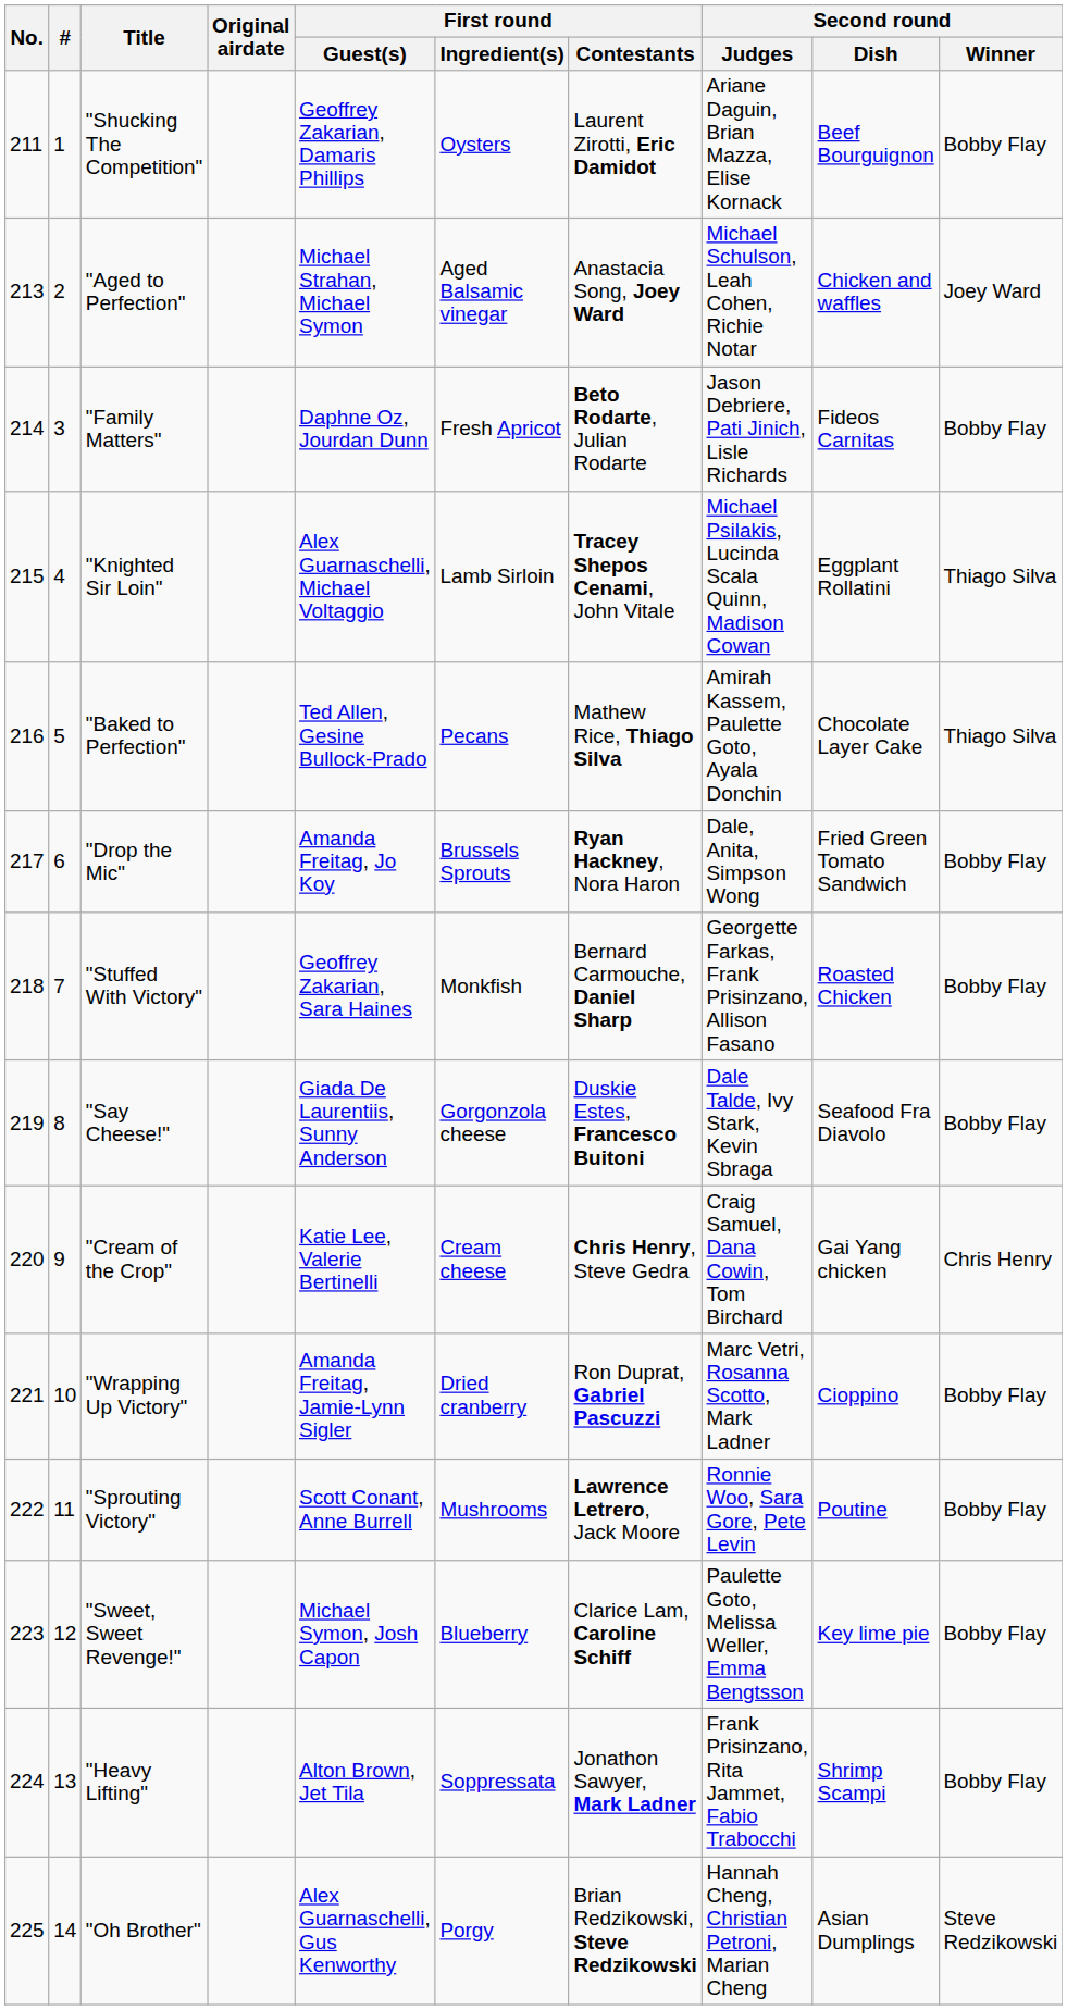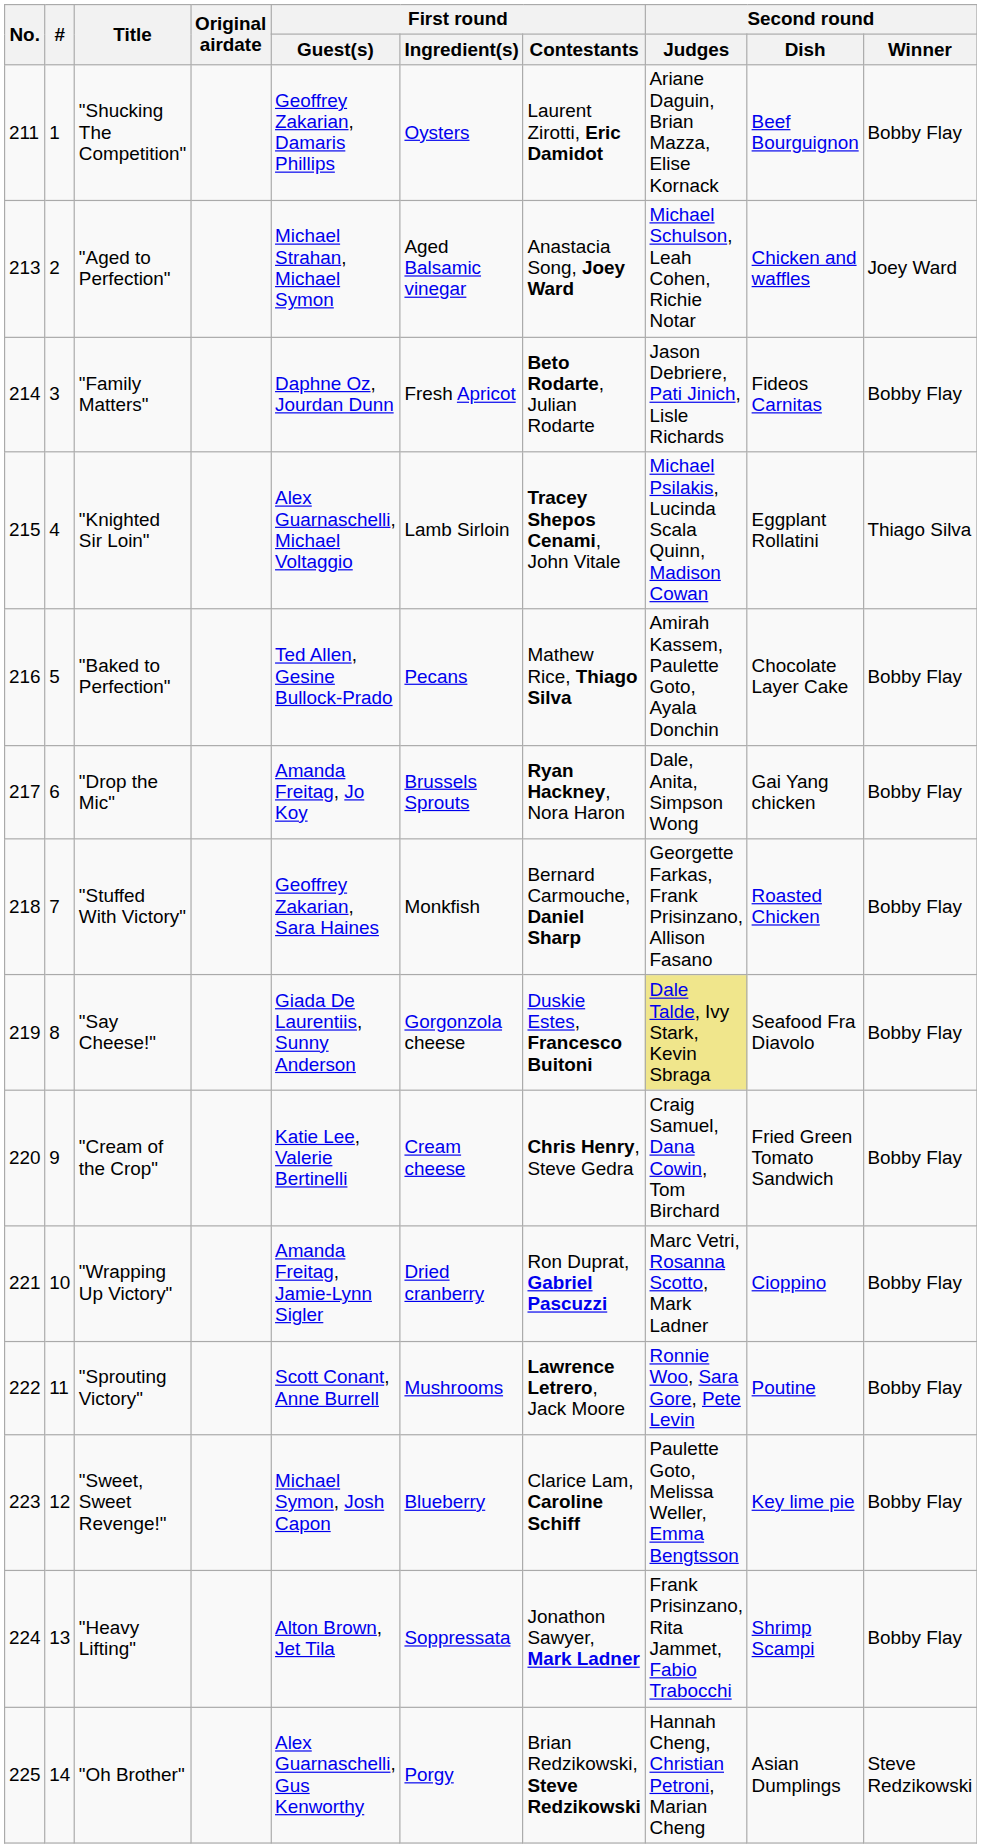"Baked to Perfection" | Second round / Winner: Thiago Silva -> Bobby Flay
"Drop the Mic" | Second round / Dish: Fried Green Tomato Sandwich -> Gai Yang chicken
"Say Cheese!" | Second round / Judges: no background -> khaki background
"Cream of the Crop" | Second round / Dish: Gai Yang chicken -> Fried Green Tomato Sandwich
"Cream of the Crop" | Second round / Winner: Chris Henry -> Bobby Flay
